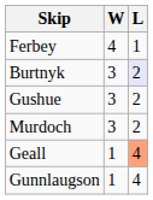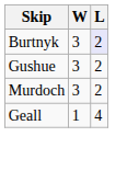- row: Ferbey | 4 | 1
Geall | L: lightsalmon background -> no background
- row: Gunnlaugson | 1 | 4
